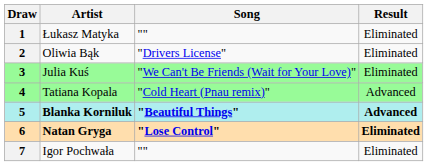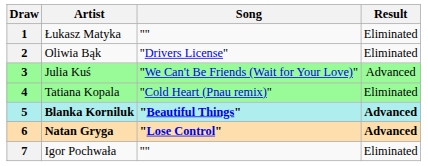3 | Result: Eliminated -> Advanced
4 | Result: Advanced -> Eliminated
6 | Result: Eliminated -> Advanced
